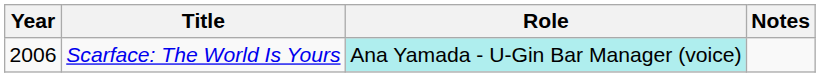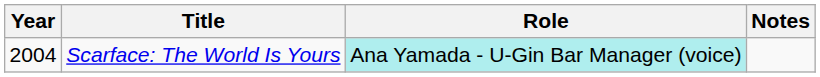Scarface: The World Is Yours | Year: 2006 -> 2004
